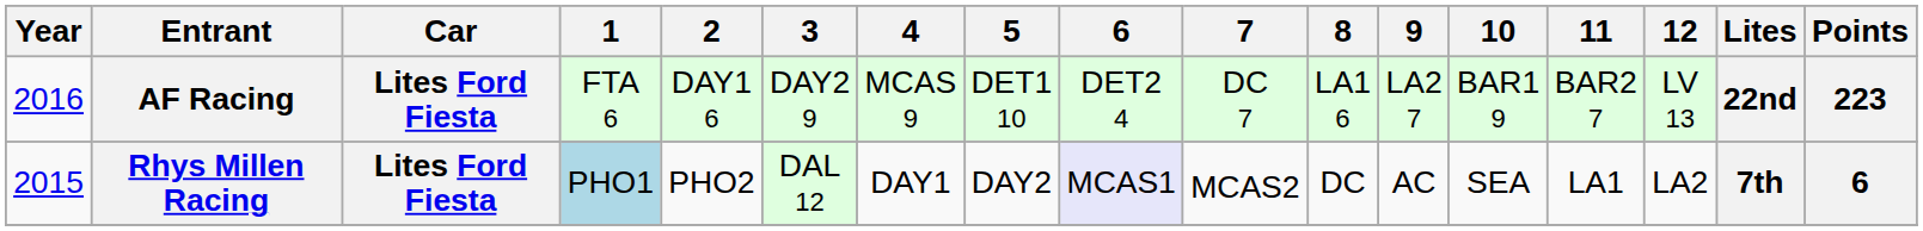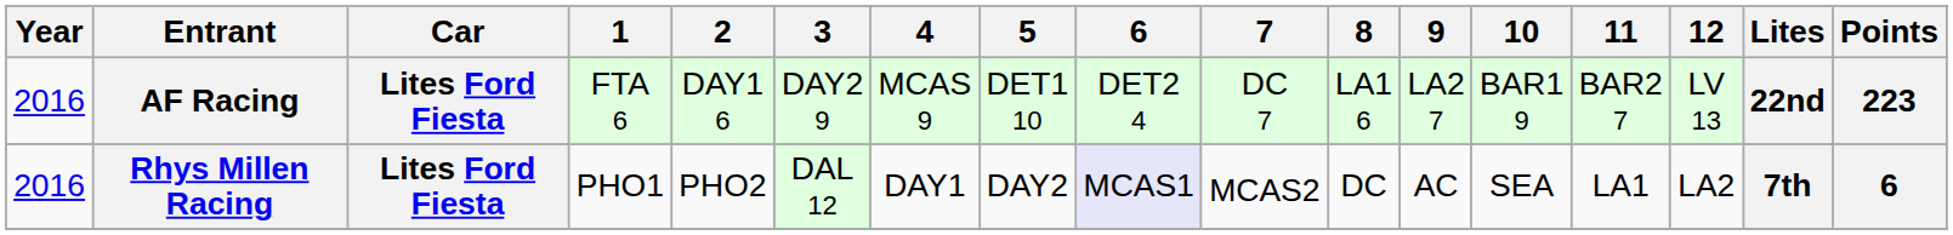Rhys Millen Racing | Year: 2015 -> 2016
Rhys Millen Racing | 1: lightblue background -> no background
